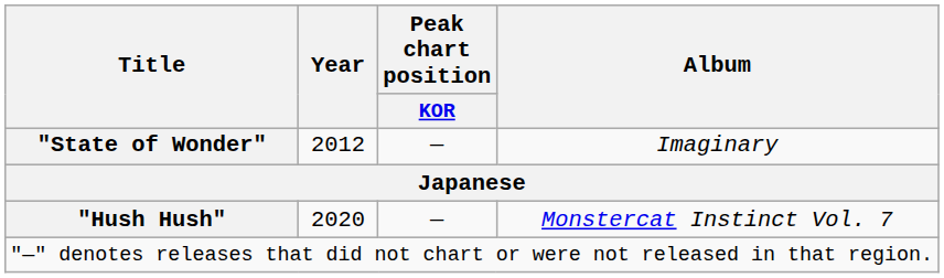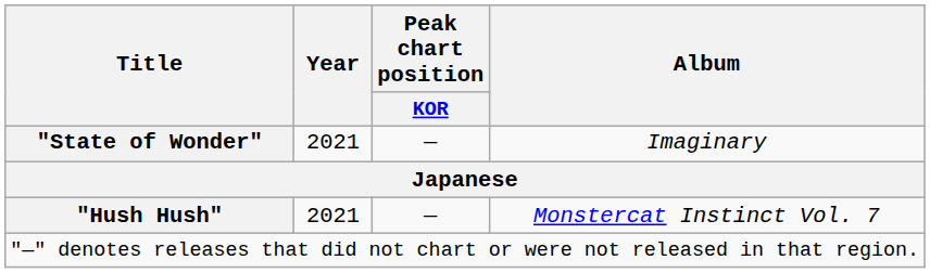"State of Wonder" | Year: 2012 -> 2021
"Hush Hush" | Year: 2020 -> 2021
